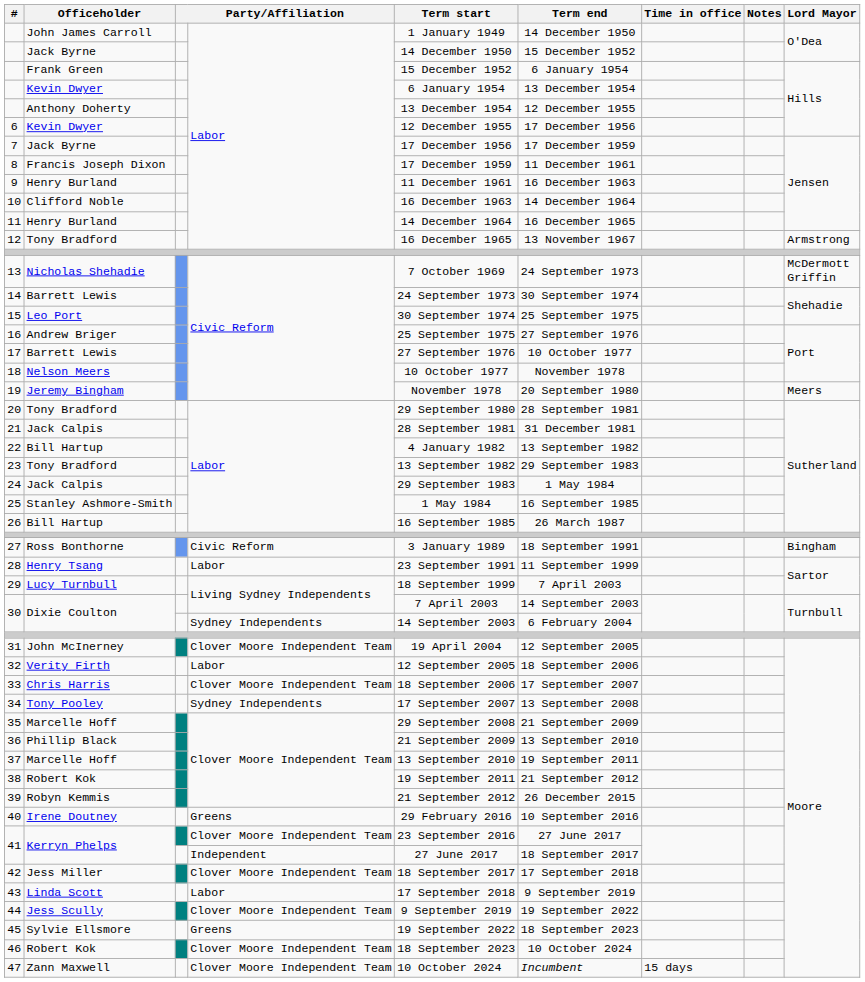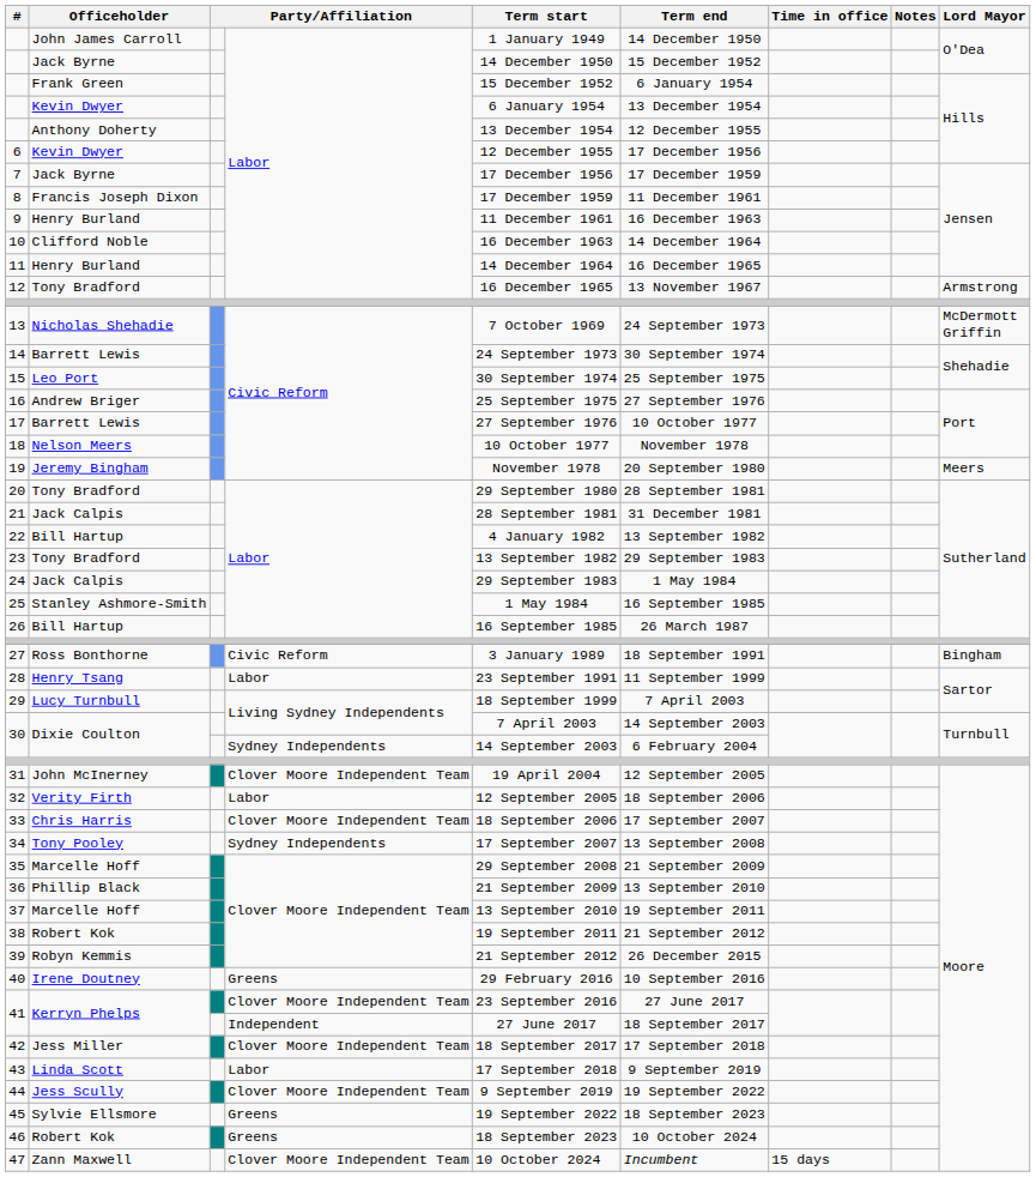46 | column 4: Clover Moore Independent Team -> Greens
